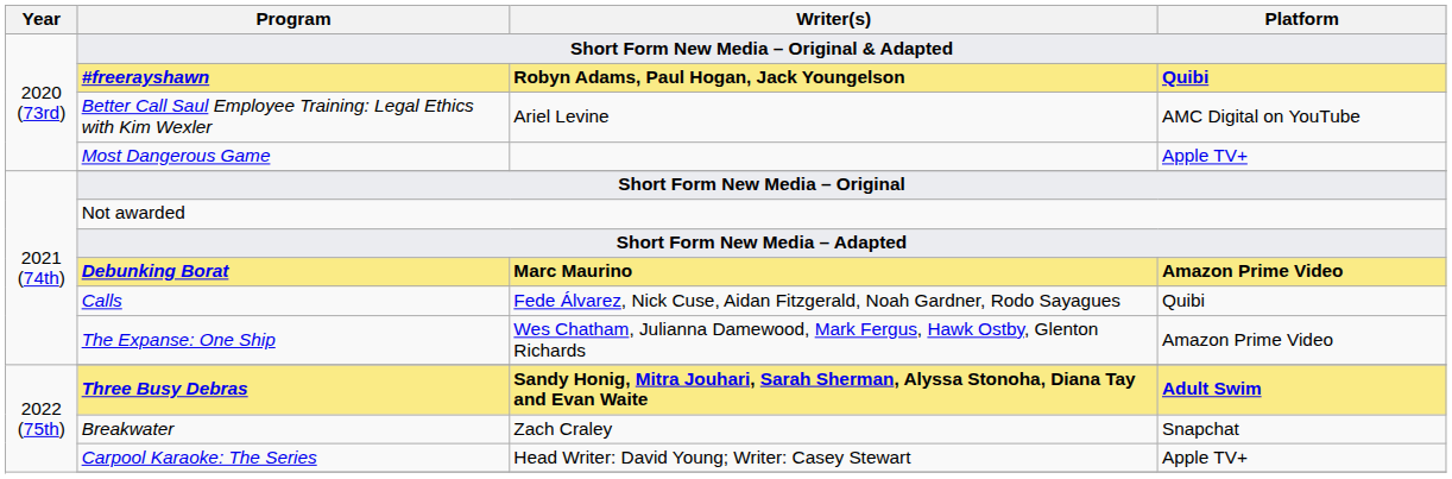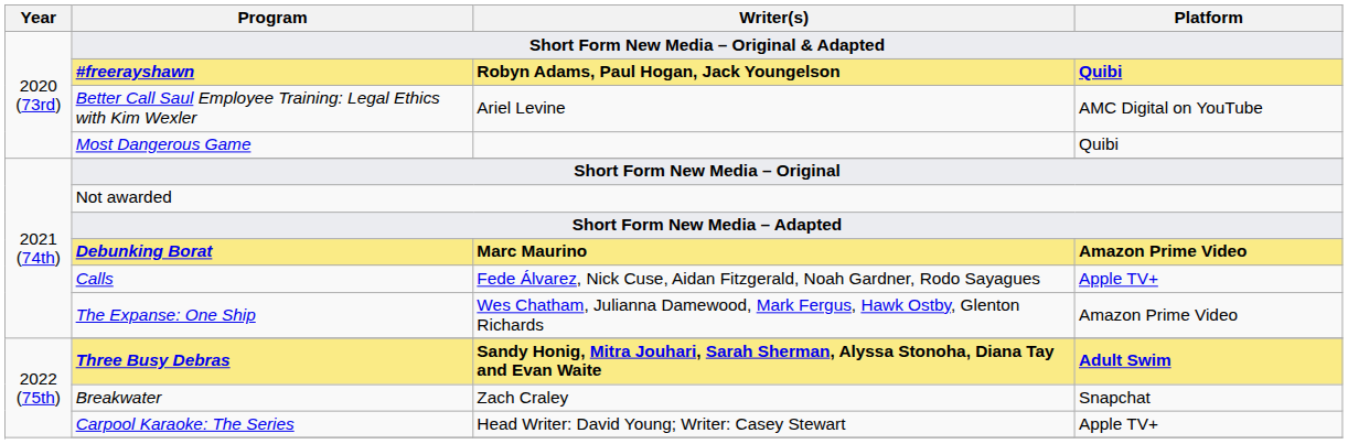Most Dangerous Game | Platform: Apple TV+ -> Quibi
Calls | Platform: Quibi -> Apple TV+
